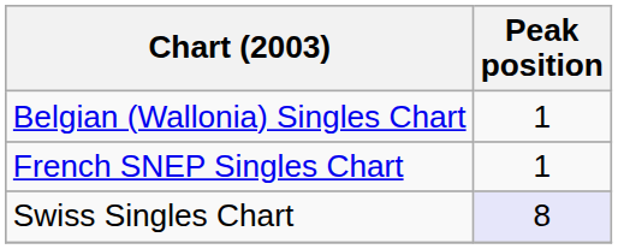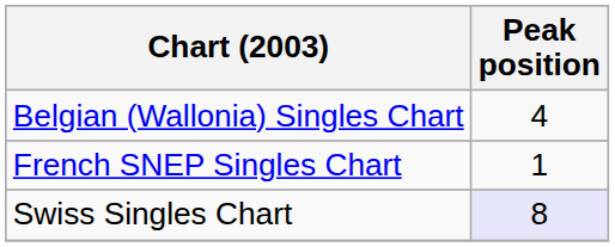Belgian (Wallonia) Singles Chart | Peak position: 1 -> 4
